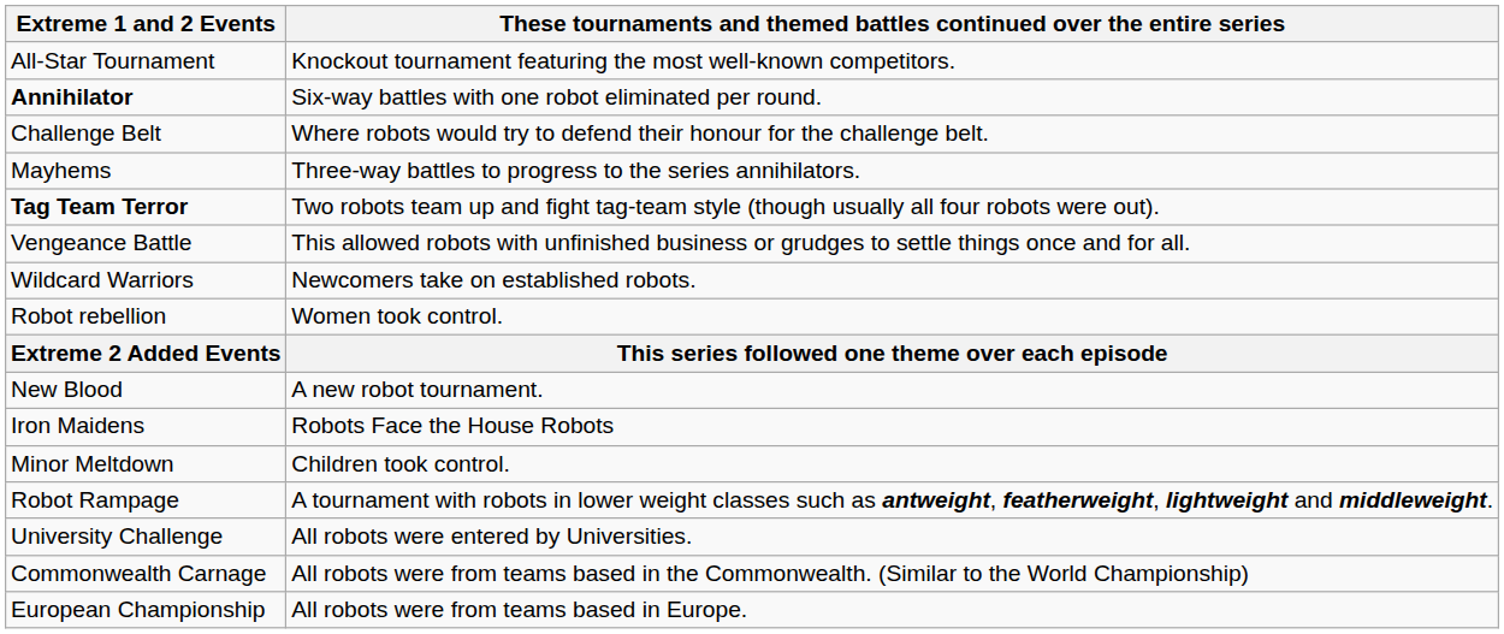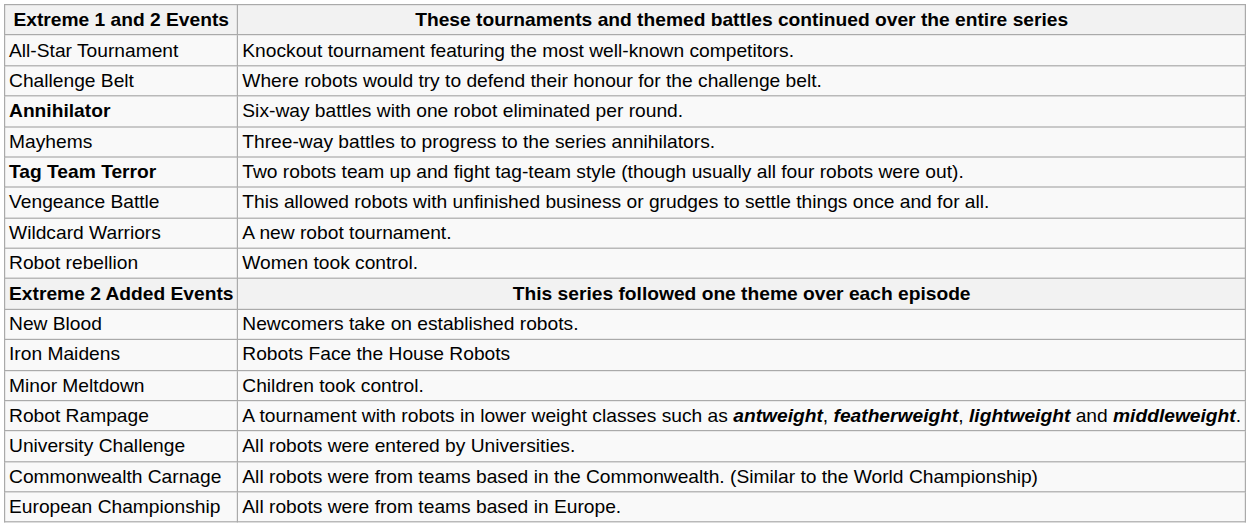rows swapped: Annihilator <-> Challenge Belt
Wildcard Warriors | column 2: Newcomers take on established robots. -> A new robot tournament.
New Blood | column 2: A new robot tournament. -> Newcomers take on established robots.
